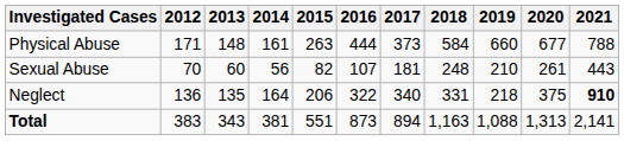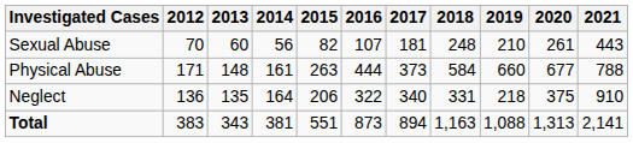rows swapped: Physical Abuse <-> Sexual Abuse
Neglect | 2021: bold -> normal
